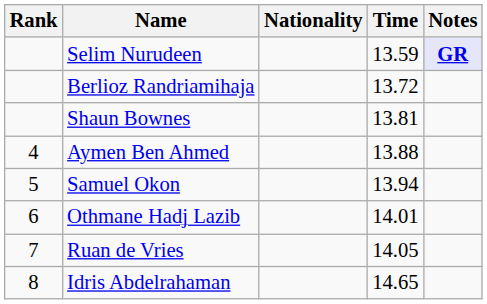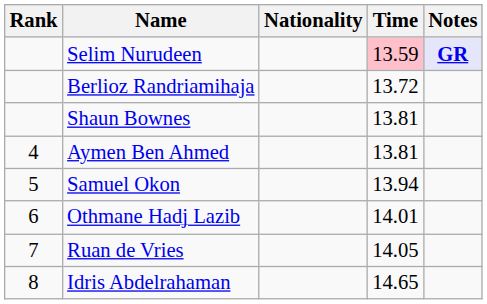Selim Nurudeen | Time: no background -> pink background
Aymen Ben Ahmed | Time: 13.88 -> 13.81
